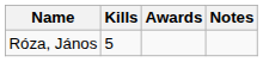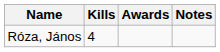Róza, János | Kills: 5 -> 4
